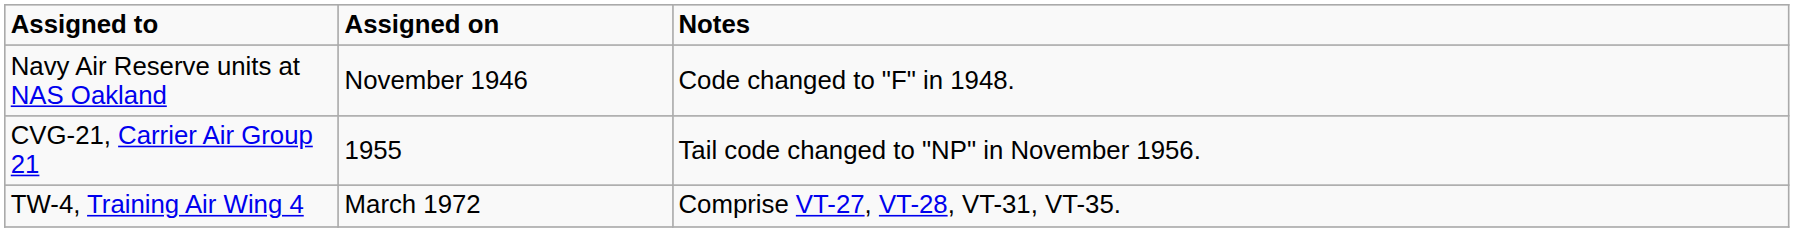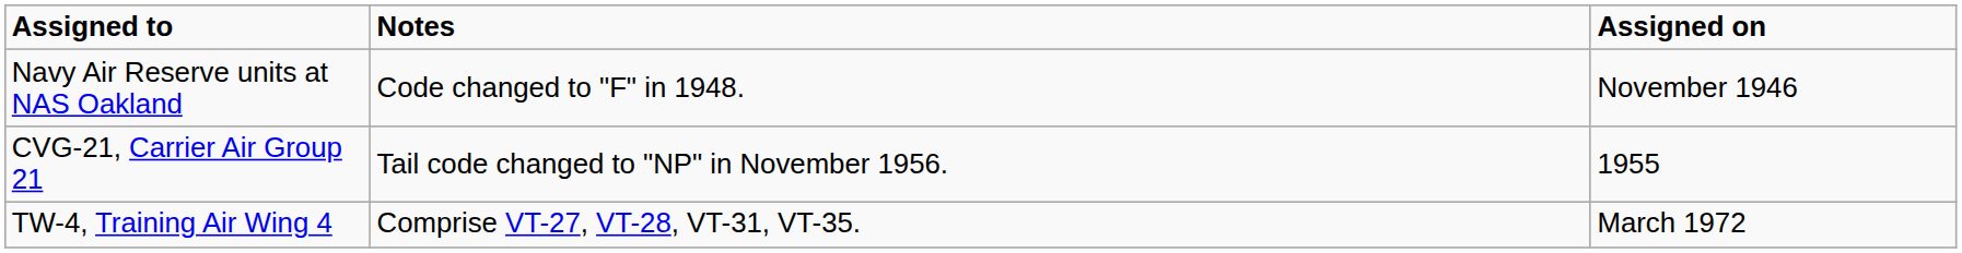columns swapped: Assigned on <-> Notes
